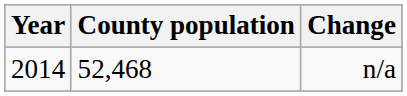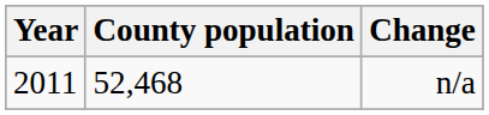n/a | Year: 2014 -> 2011
